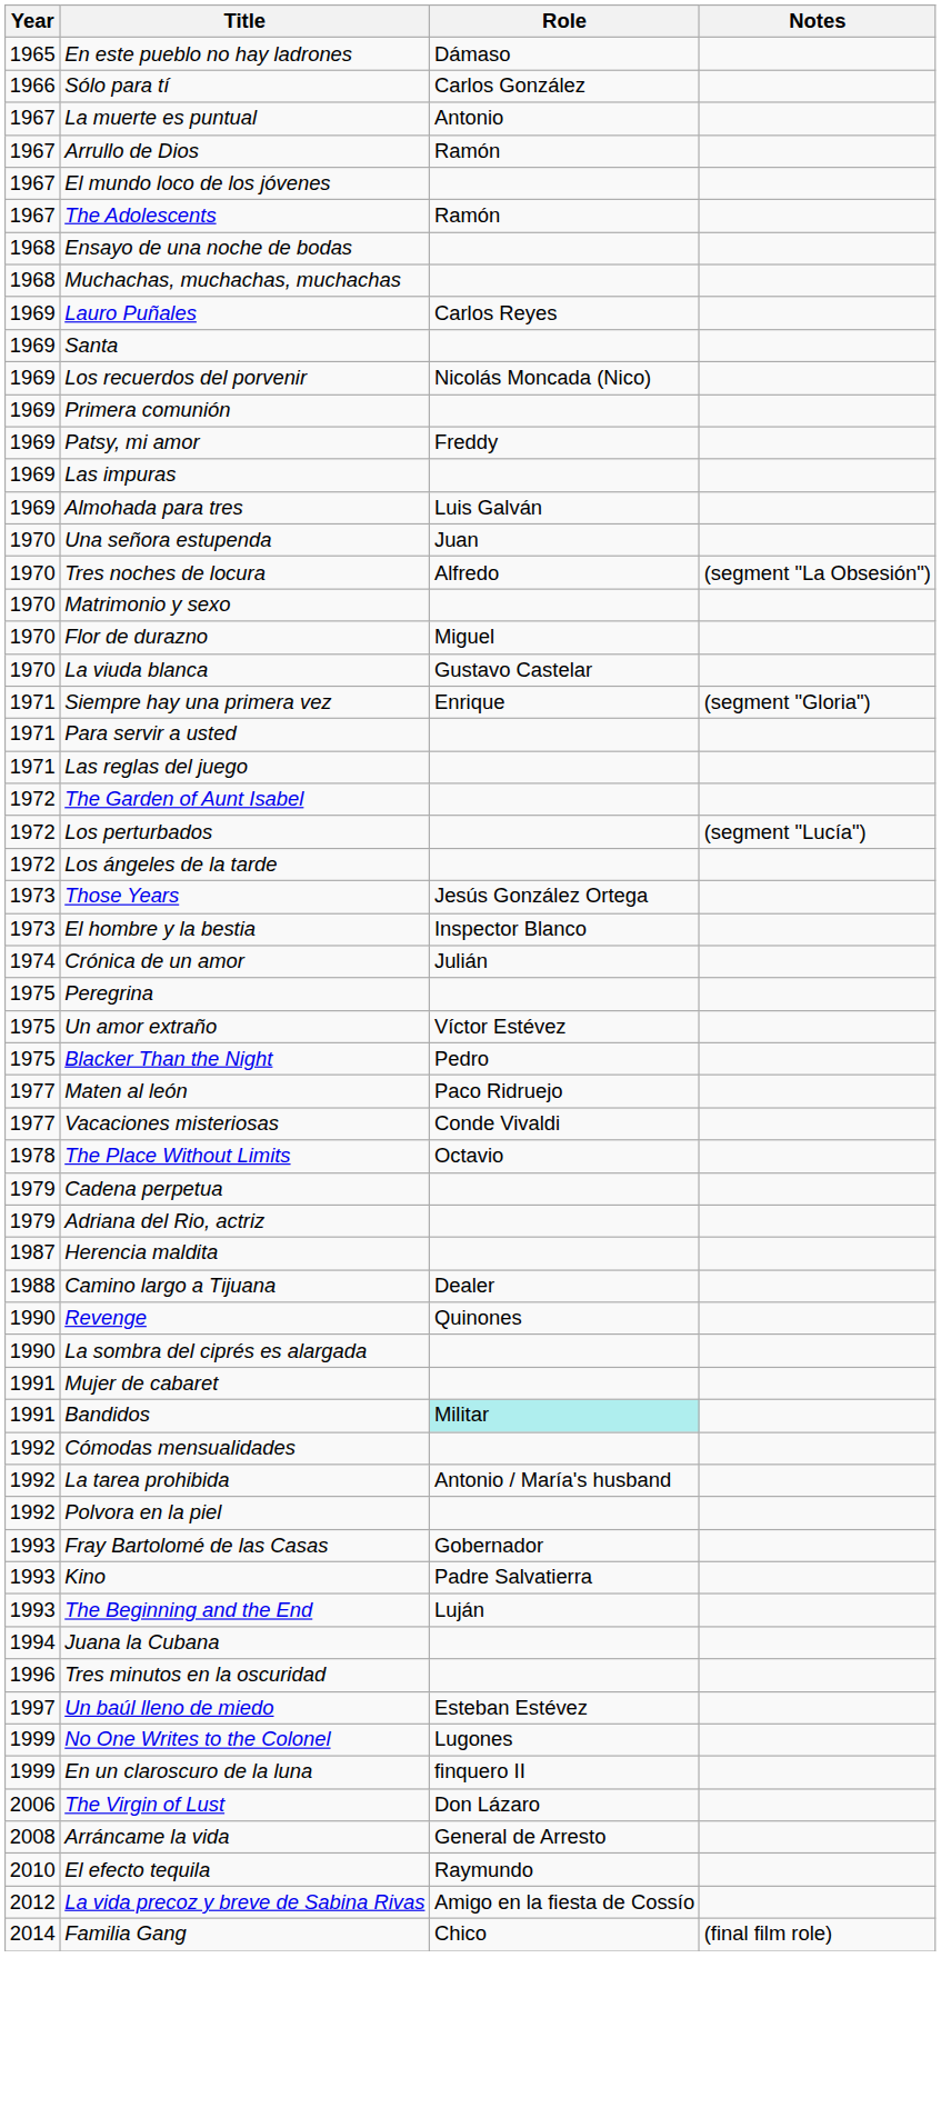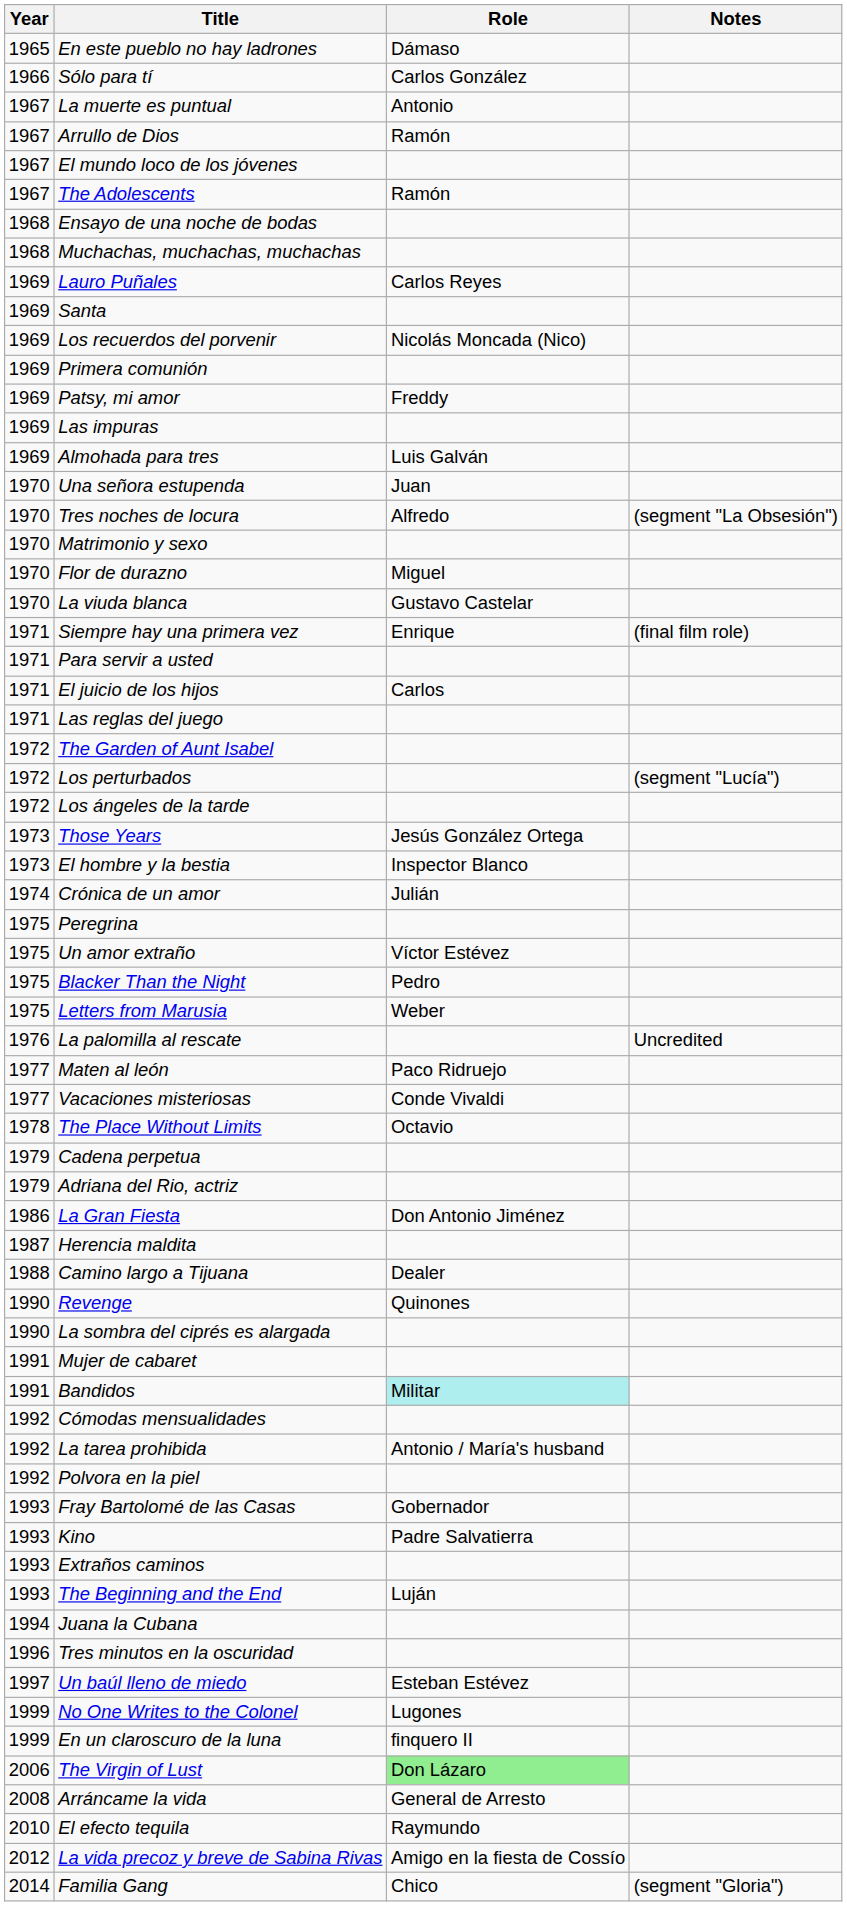Siempre hay una primera vez | Notes: (segment "Gloria") -> (final film role)
+ row: 1971 | El juicio de los hijos | Carlos
+ row: 1975 | Letters from Marusia | Weber
+ row: 1976 | La palomilla al rescate | Uncredited
+ row: 1986 | La Gran Fiesta | Don Antonio Jiménez
+ row: 1993 | Extraños caminos
The Virgin of Lust | Role: no background -> lightgreen background
Familia Gang | Notes: (final film role) -> (segment "Gloria")
